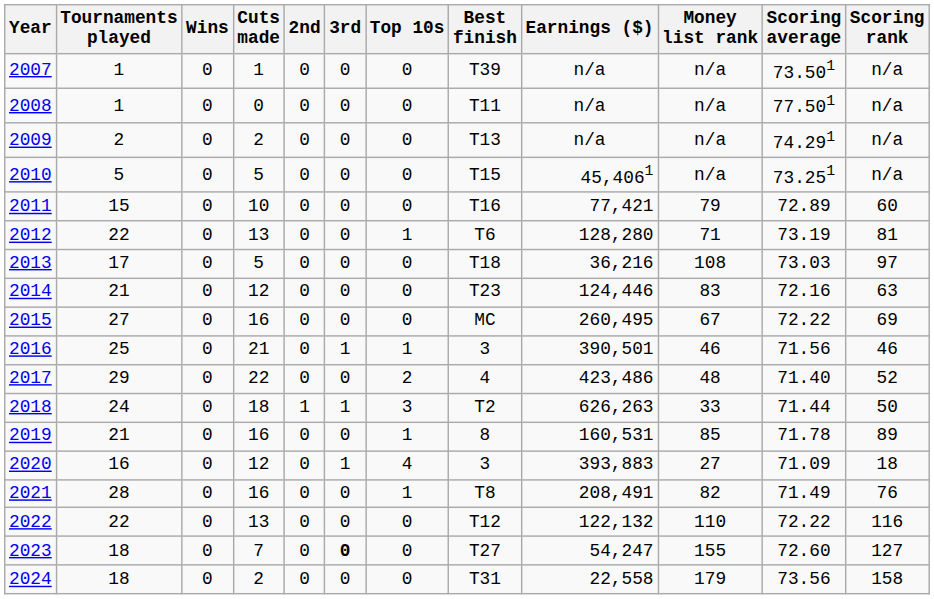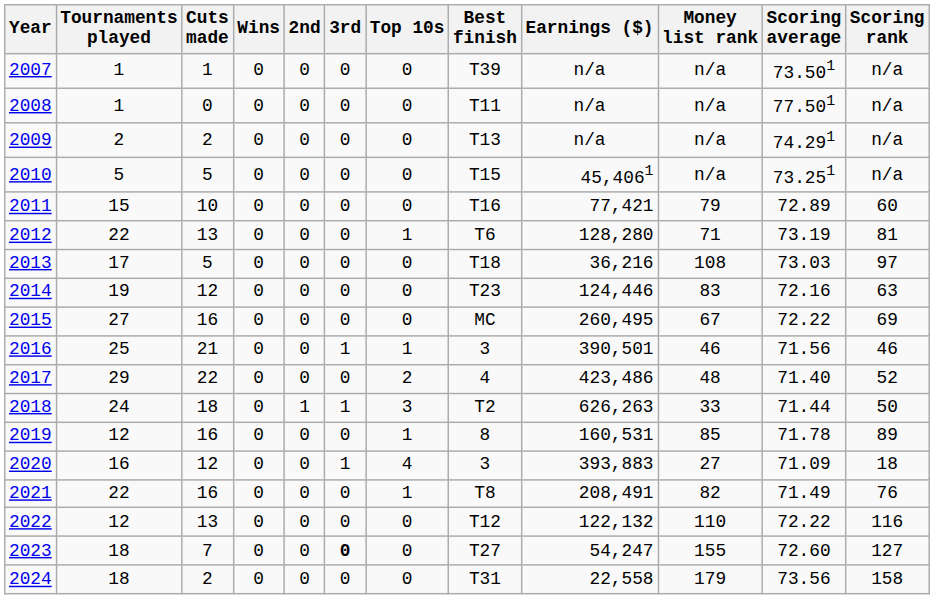columns swapped: Cuts made <-> Wins
2014 | Tournaments played: 21 -> 19
2019 | Tournaments played: 21 -> 12
2021 | Tournaments played: 28 -> 22
2022 | Tournaments played: 22 -> 12
